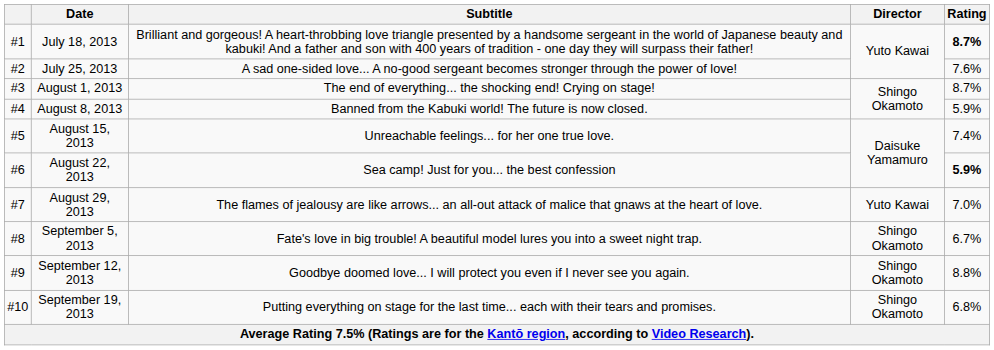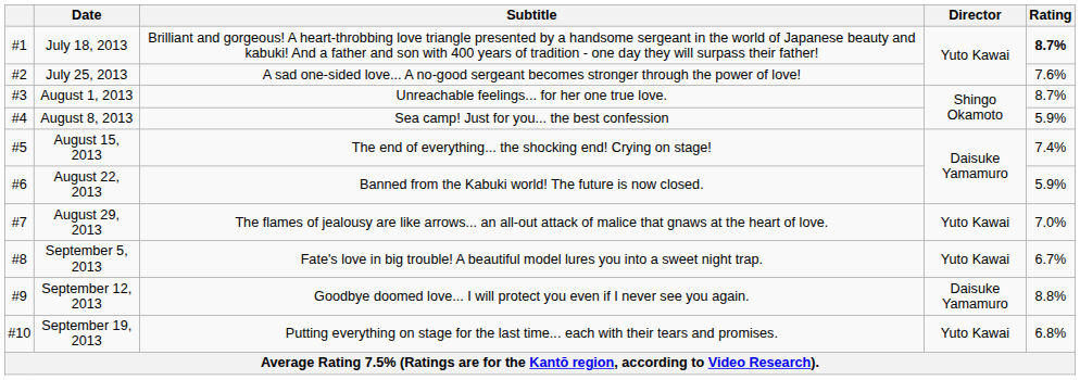August 1, 2013 | Subtitle: The end of everything... the shocking end! Crying on stage! -> Unreachable feelings... for her one true love.
August 8, 2013 | Subtitle: Banned from the Kabuki world! The future is now closed. -> Sea camp! Just for you... the best confession
August 15, 2013 | Subtitle: Unreachable feelings... for her one true love. -> The end of everything... the shocking end! Crying on stage!
August 22, 2013 | Subtitle: Sea camp! Just for you... the best confession -> Banned from the Kabuki world! The future is now closed.
August 22, 2013 | Rating: bold -> normal
September 5, 2013 | Director: Shingo Okamoto -> Yuto Kawai
September 12, 2013 | Director: Shingo Okamoto -> Daisuke Yamamuro
September 19, 2013 | Director: Shingo Okamoto -> Yuto Kawai
